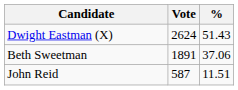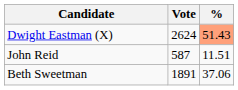Dwight Eastman (X) | %: no background -> lightsalmon background
rows swapped: Beth Sweetman <-> John Reid
